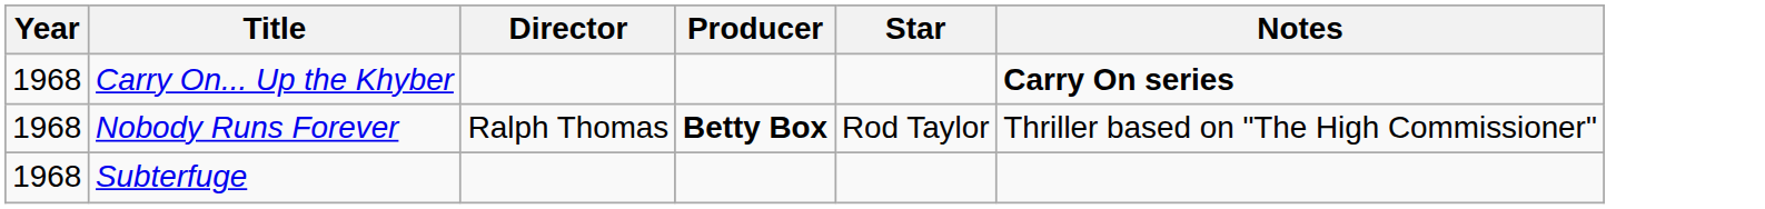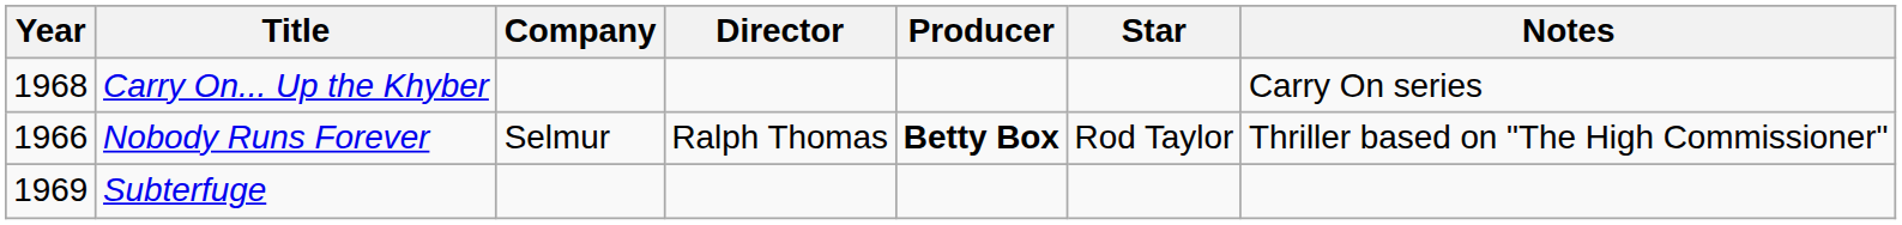+ column: Company | Selmur
Carry On... Up the Khyber | Notes: bold -> normal
Nobody Runs Forever | Year: 1968 -> 1966
Subterfuge | Year: 1968 -> 1969
